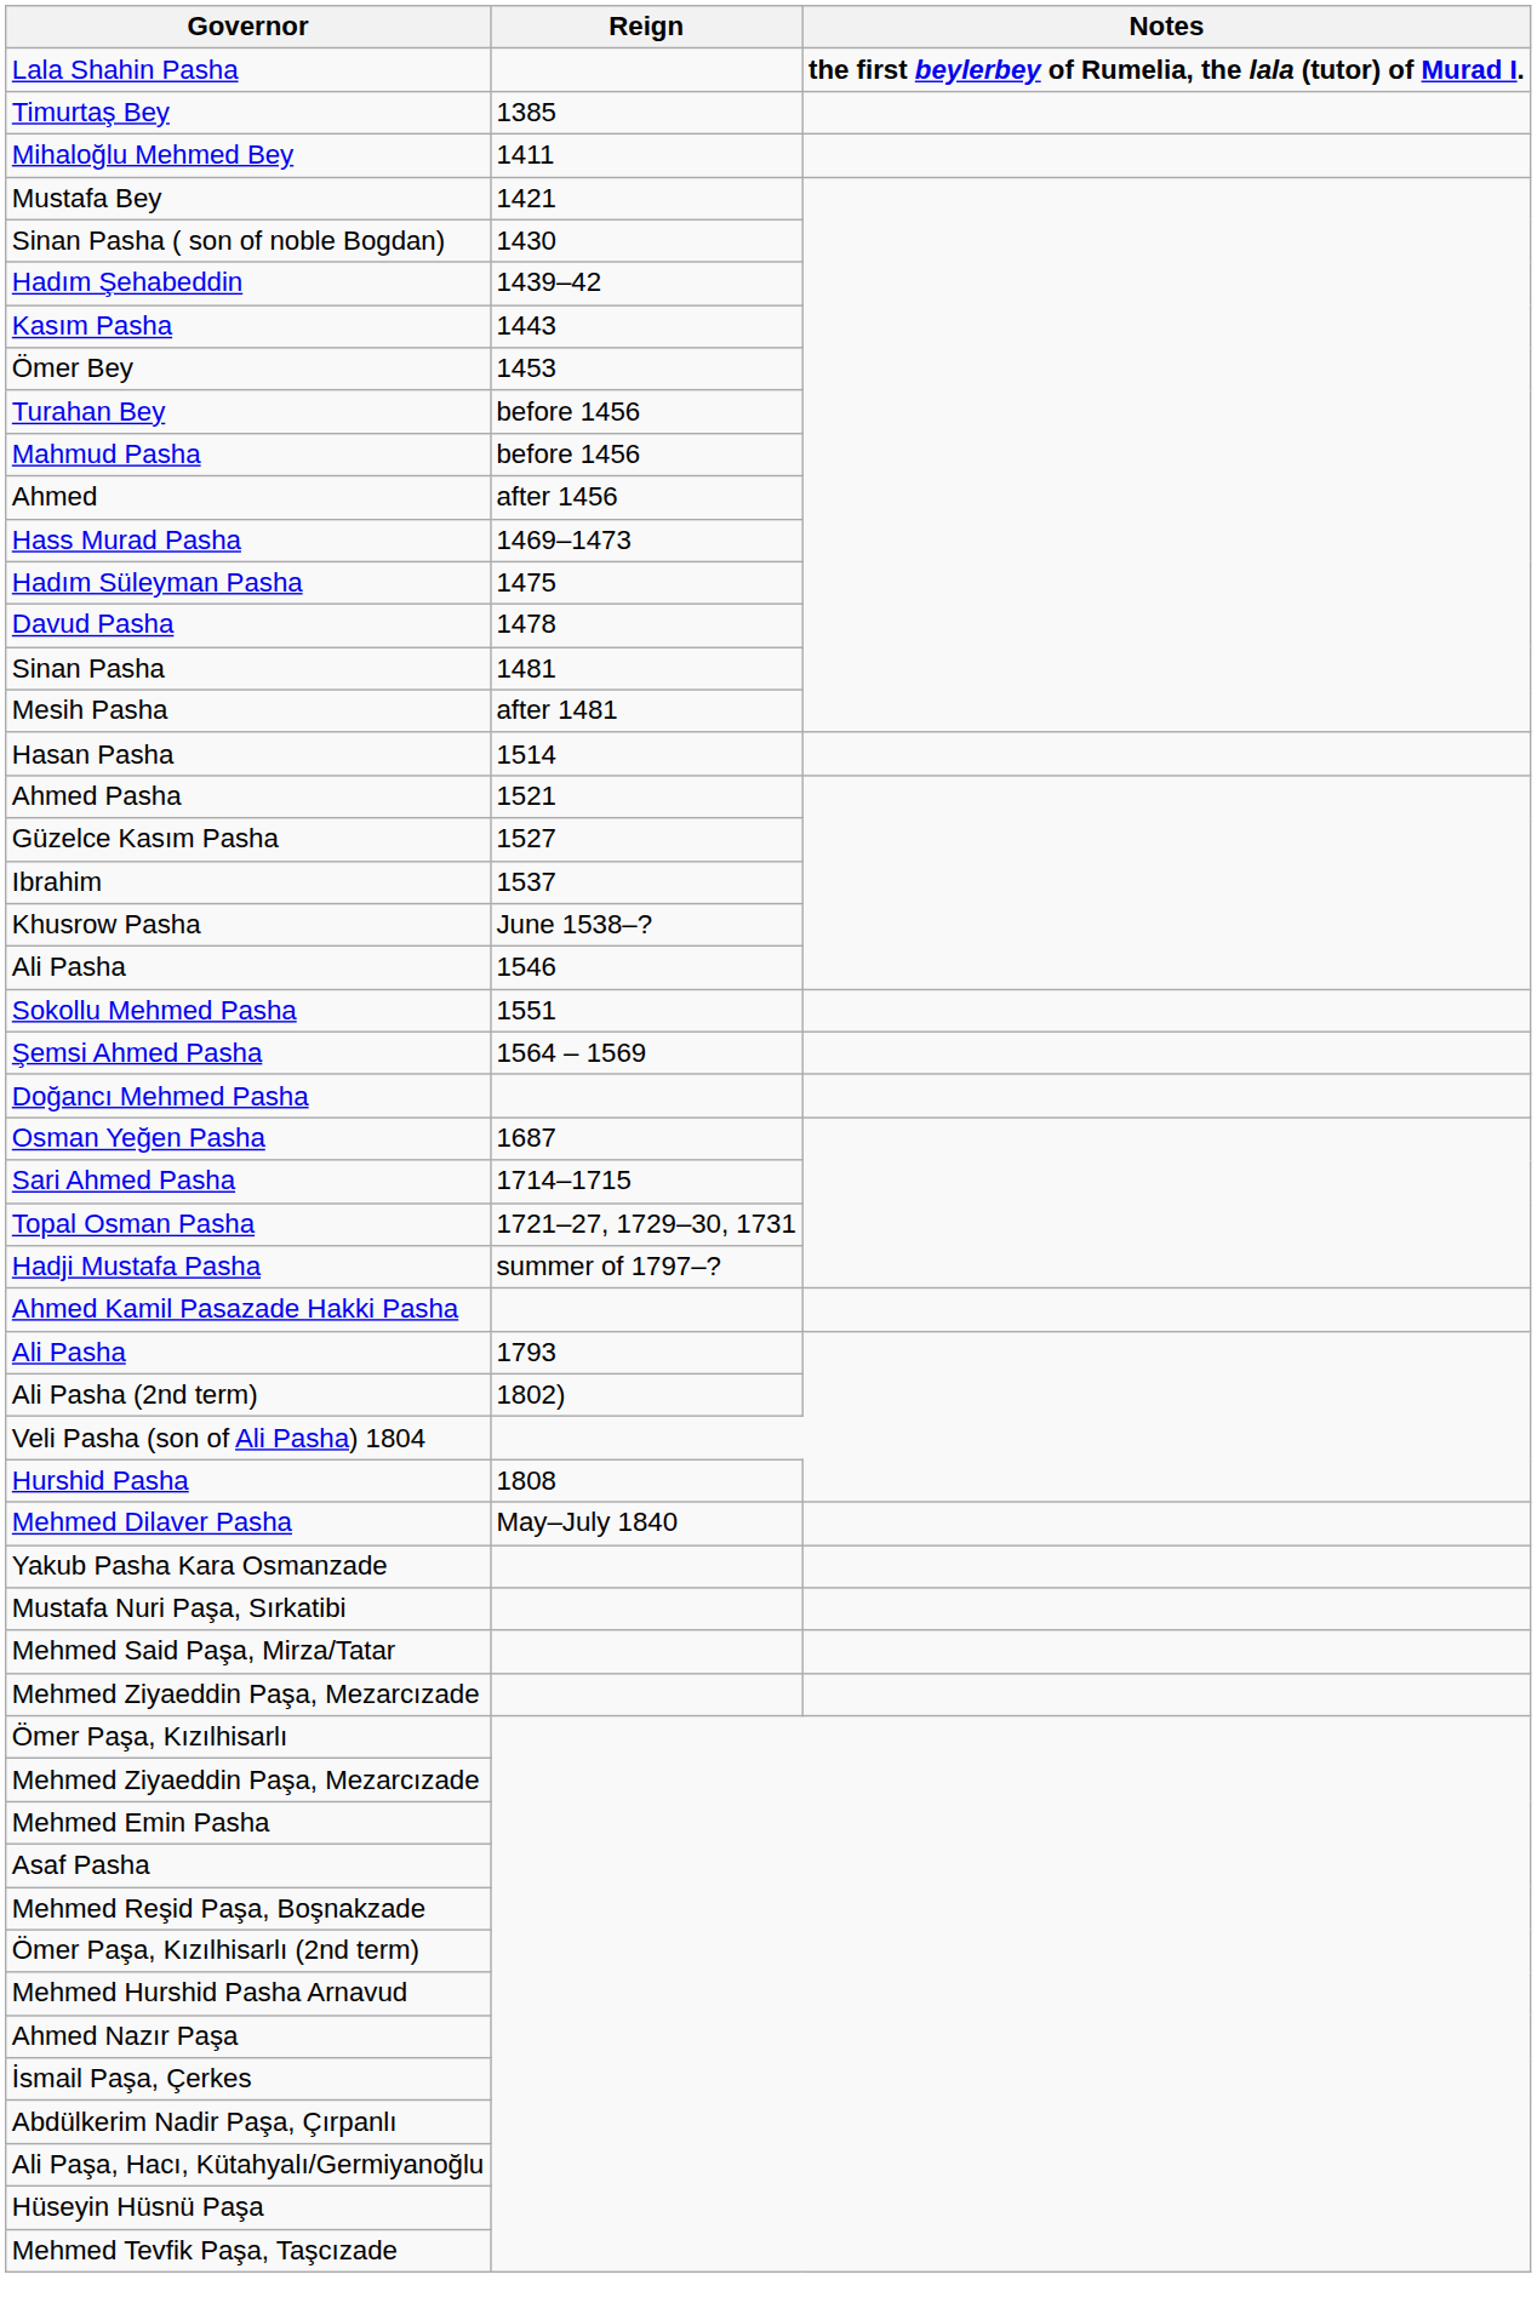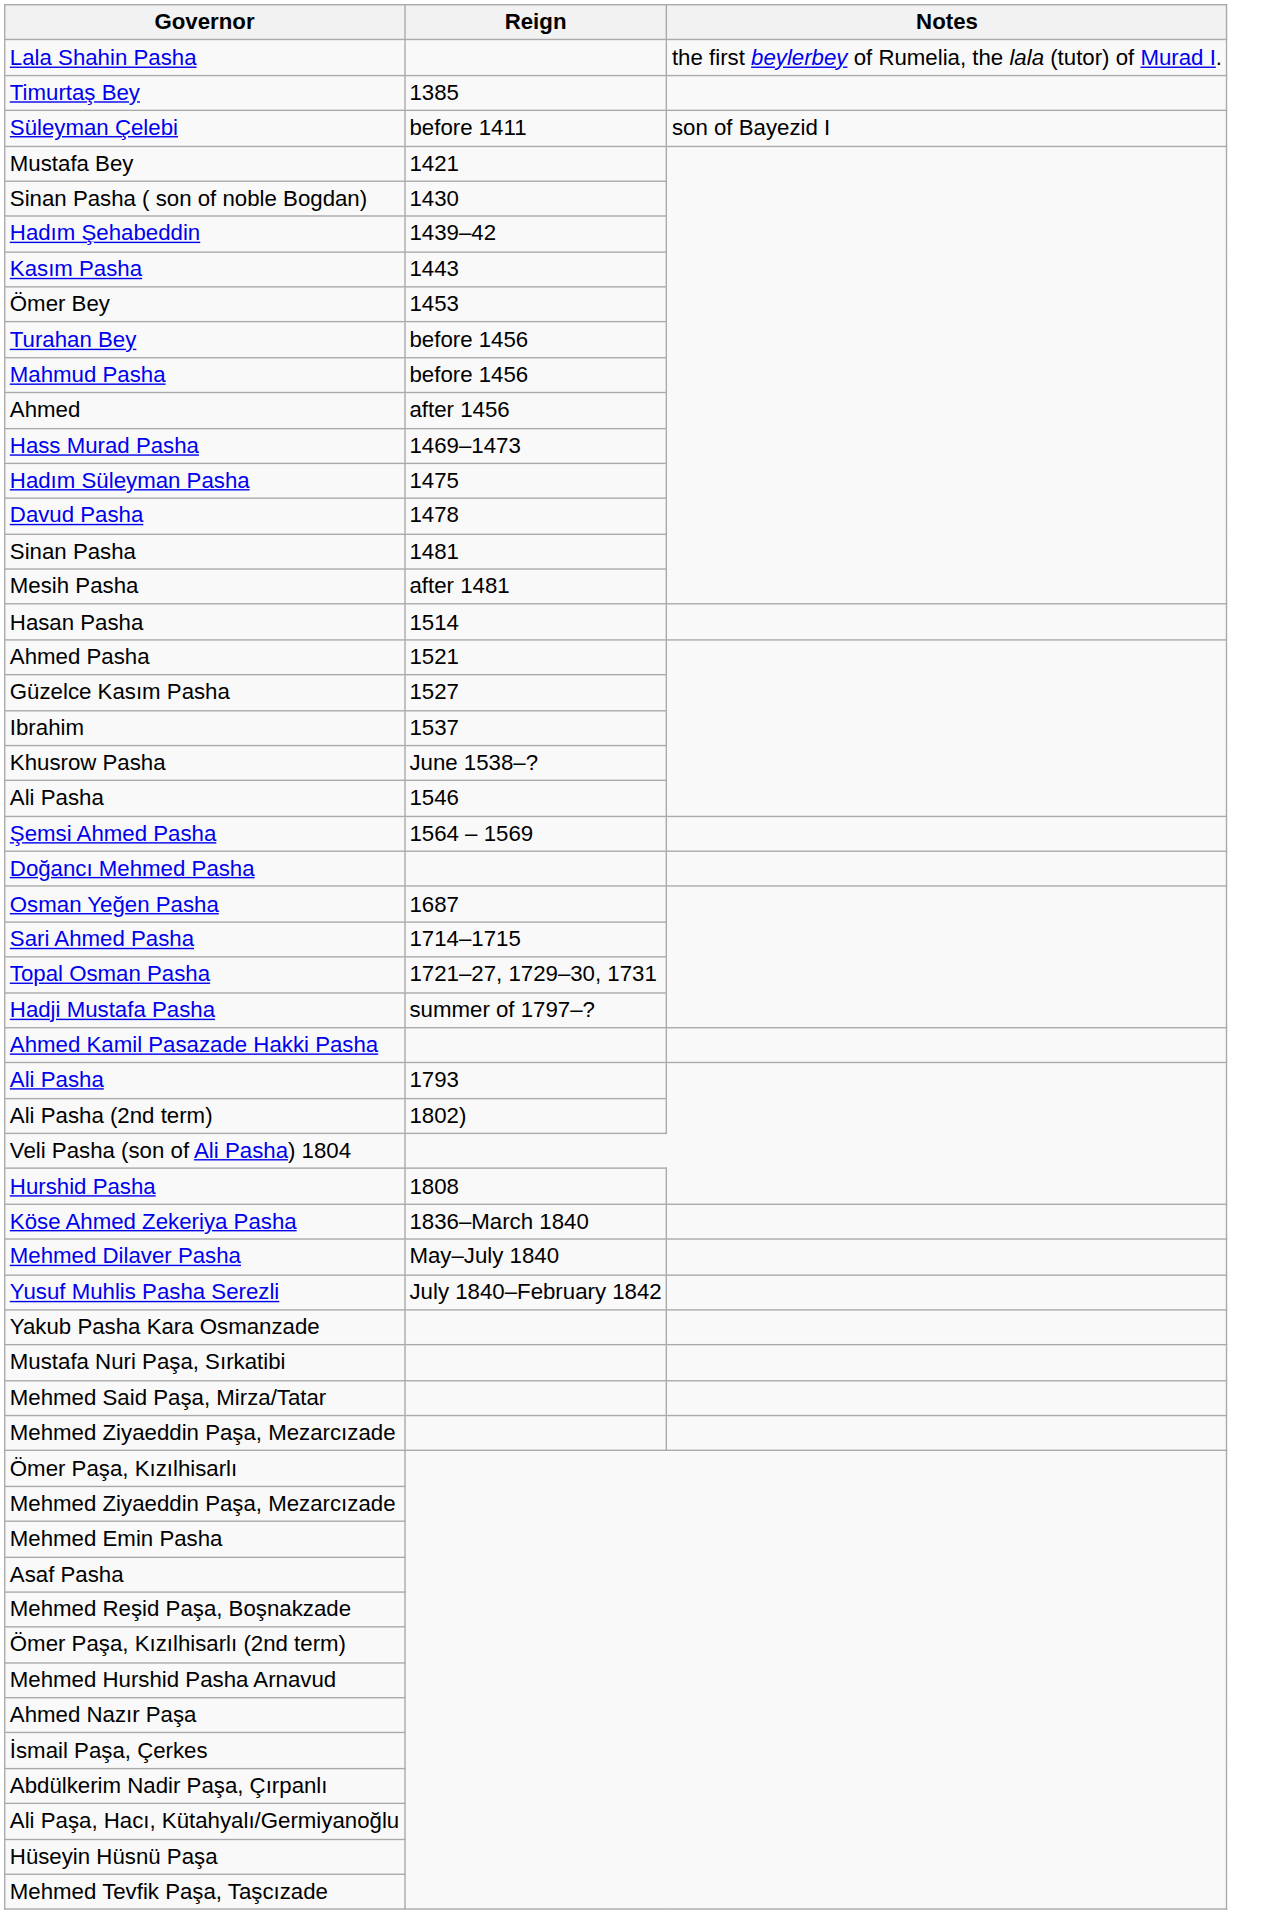Lala Shahin Pasha | Notes: bold -> normal
+ row: Süleyman Çelebi | before 1411 | son of Bayezid I
- row: Mihaloğlu Mehmed Bey | 1411
- row: Sokollu Mehmed Pasha | 1551
+ row: Köse Ahmed Zekeriya Pasha | 1836–March 1840
+ row: Yusuf Muhlis Pasha Serezli | July 1840–February 1842
